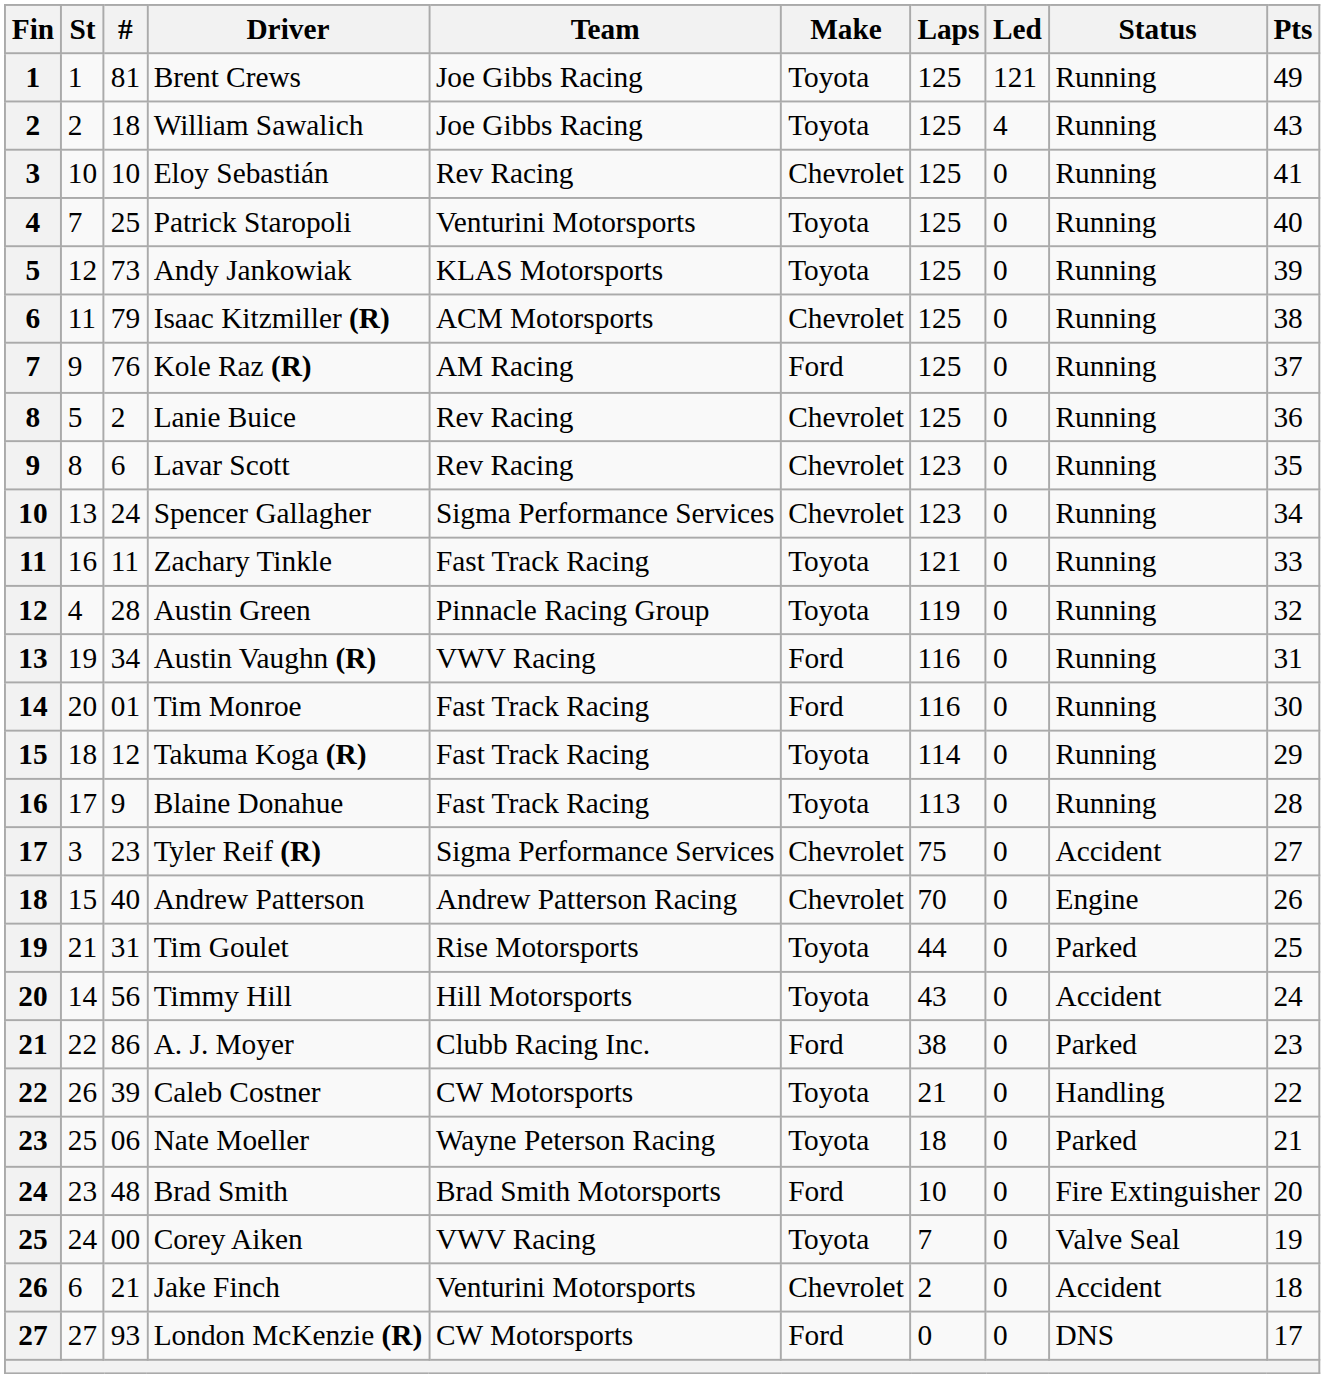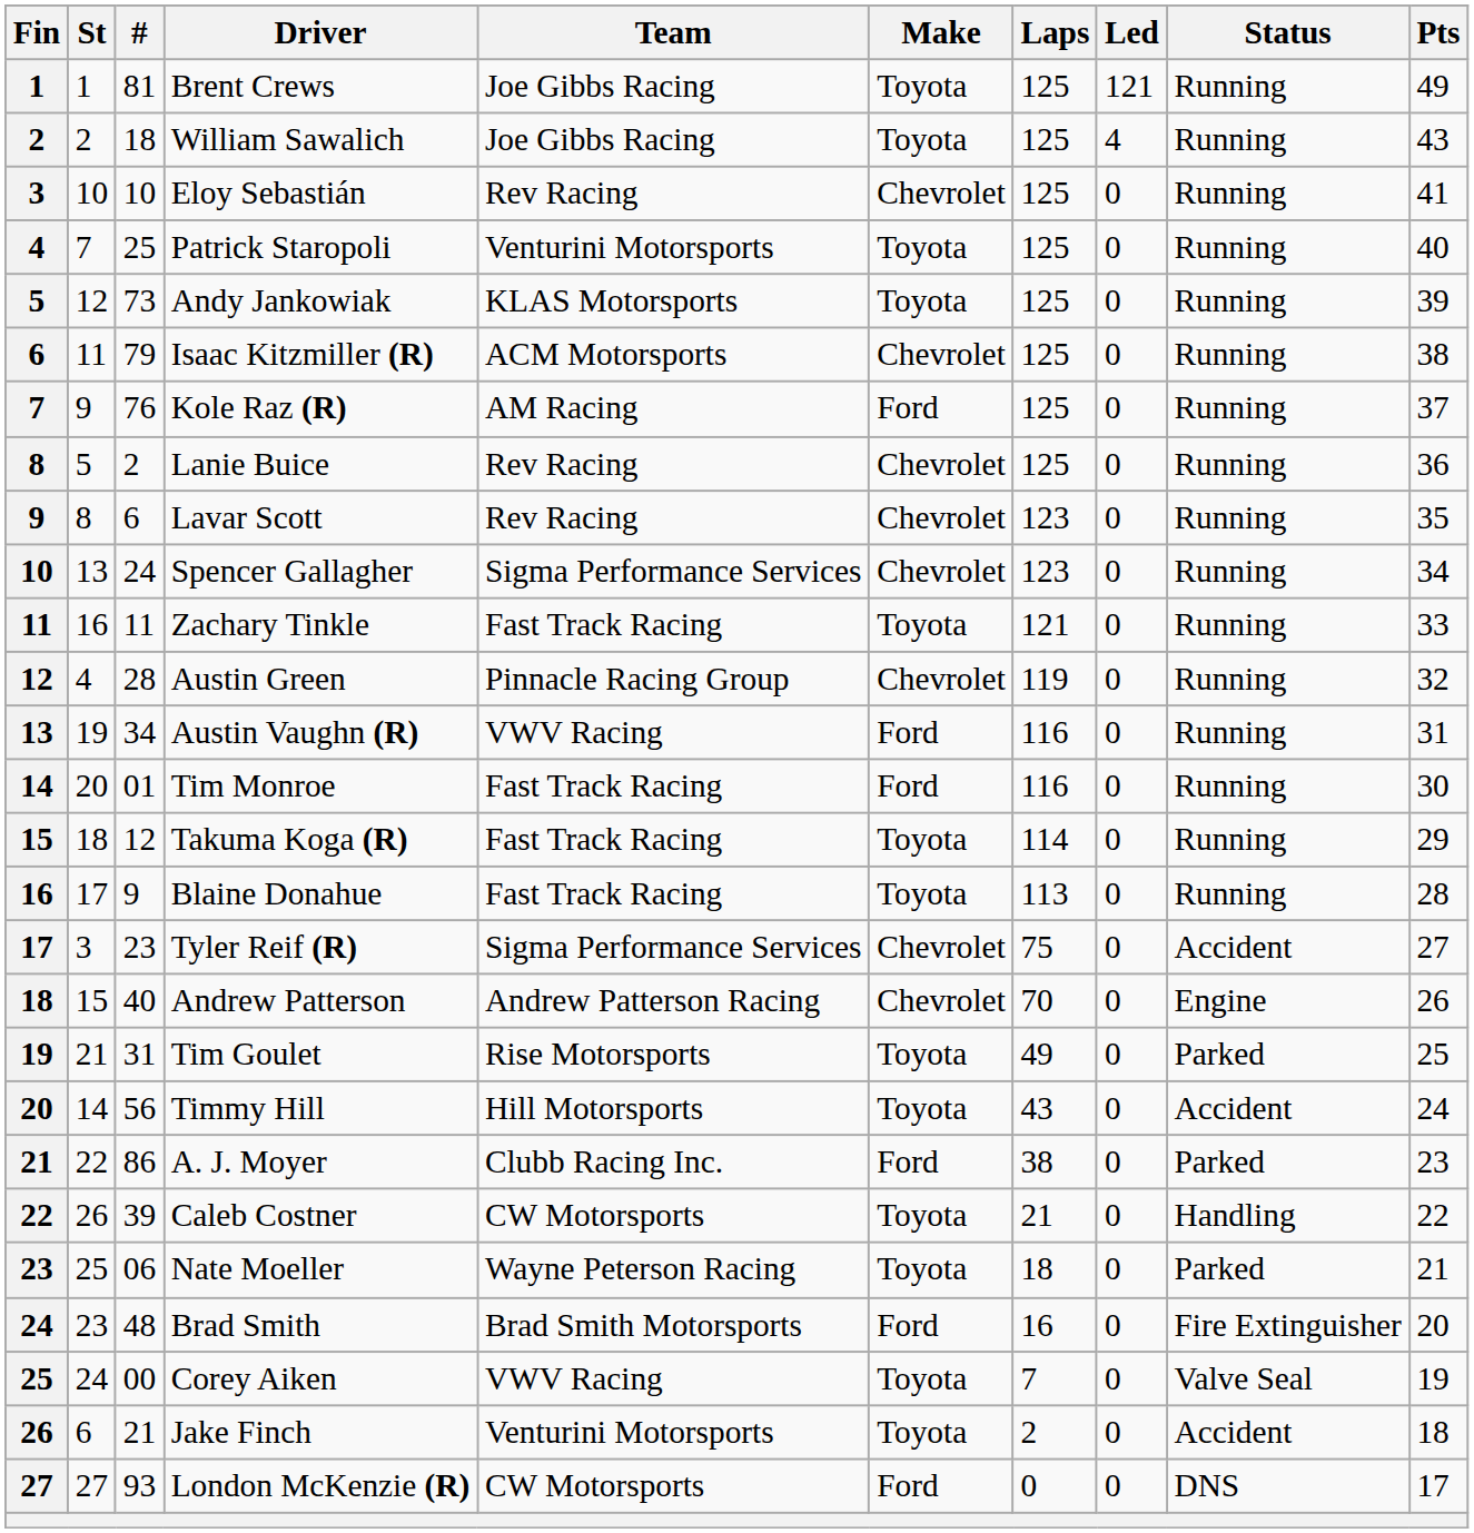Austin Green | Make: Toyota -> Chevrolet
Tim Goulet | Laps: 44 -> 49
Brad Smith | Laps: 10 -> 16
Jake Finch | Make: Chevrolet -> Toyota
